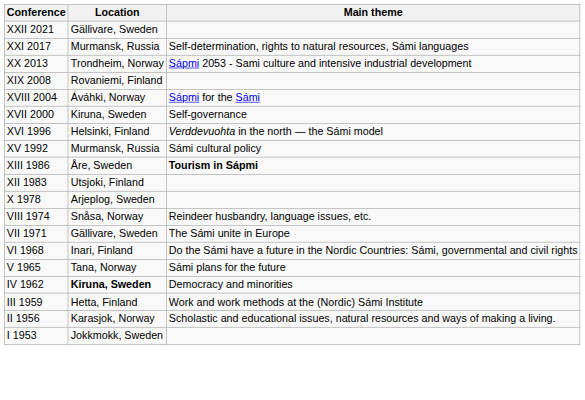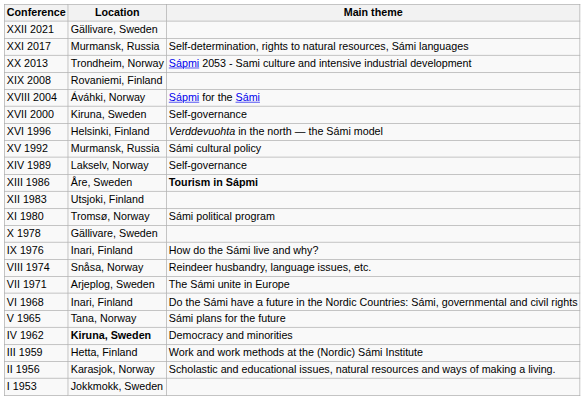+ row: XIV 1989 | Lakselv, Norway | Self-governance
+ row: XI 1980 | Tromsø, Norway | Sámi political program
X 1978 | Location: Arjeplog, Sweden -> Gällivare, Sweden
+ row: IX 1976 | Inari, Finland | How do the Sámi live and why?
VII 1971 | Location: Gällivare, Sweden -> Arjeplog, Sweden
